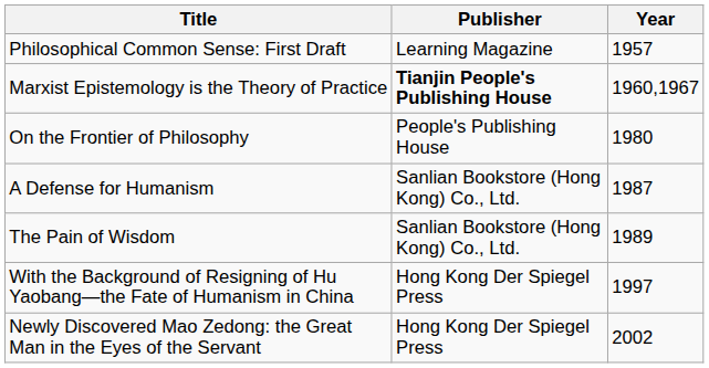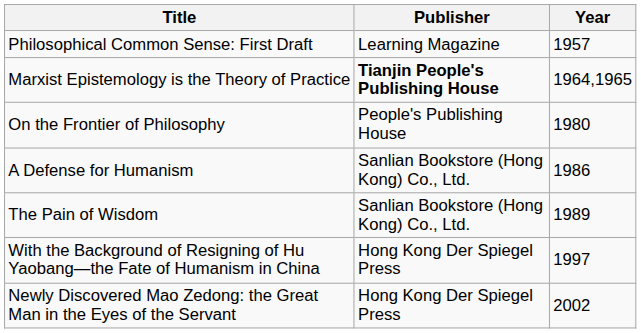Marxist Epistemology is the Theory of Practice | Year: 1960,1967 -> 1964,1965
A Defense for Humanism | Year: 1987 -> 1986
